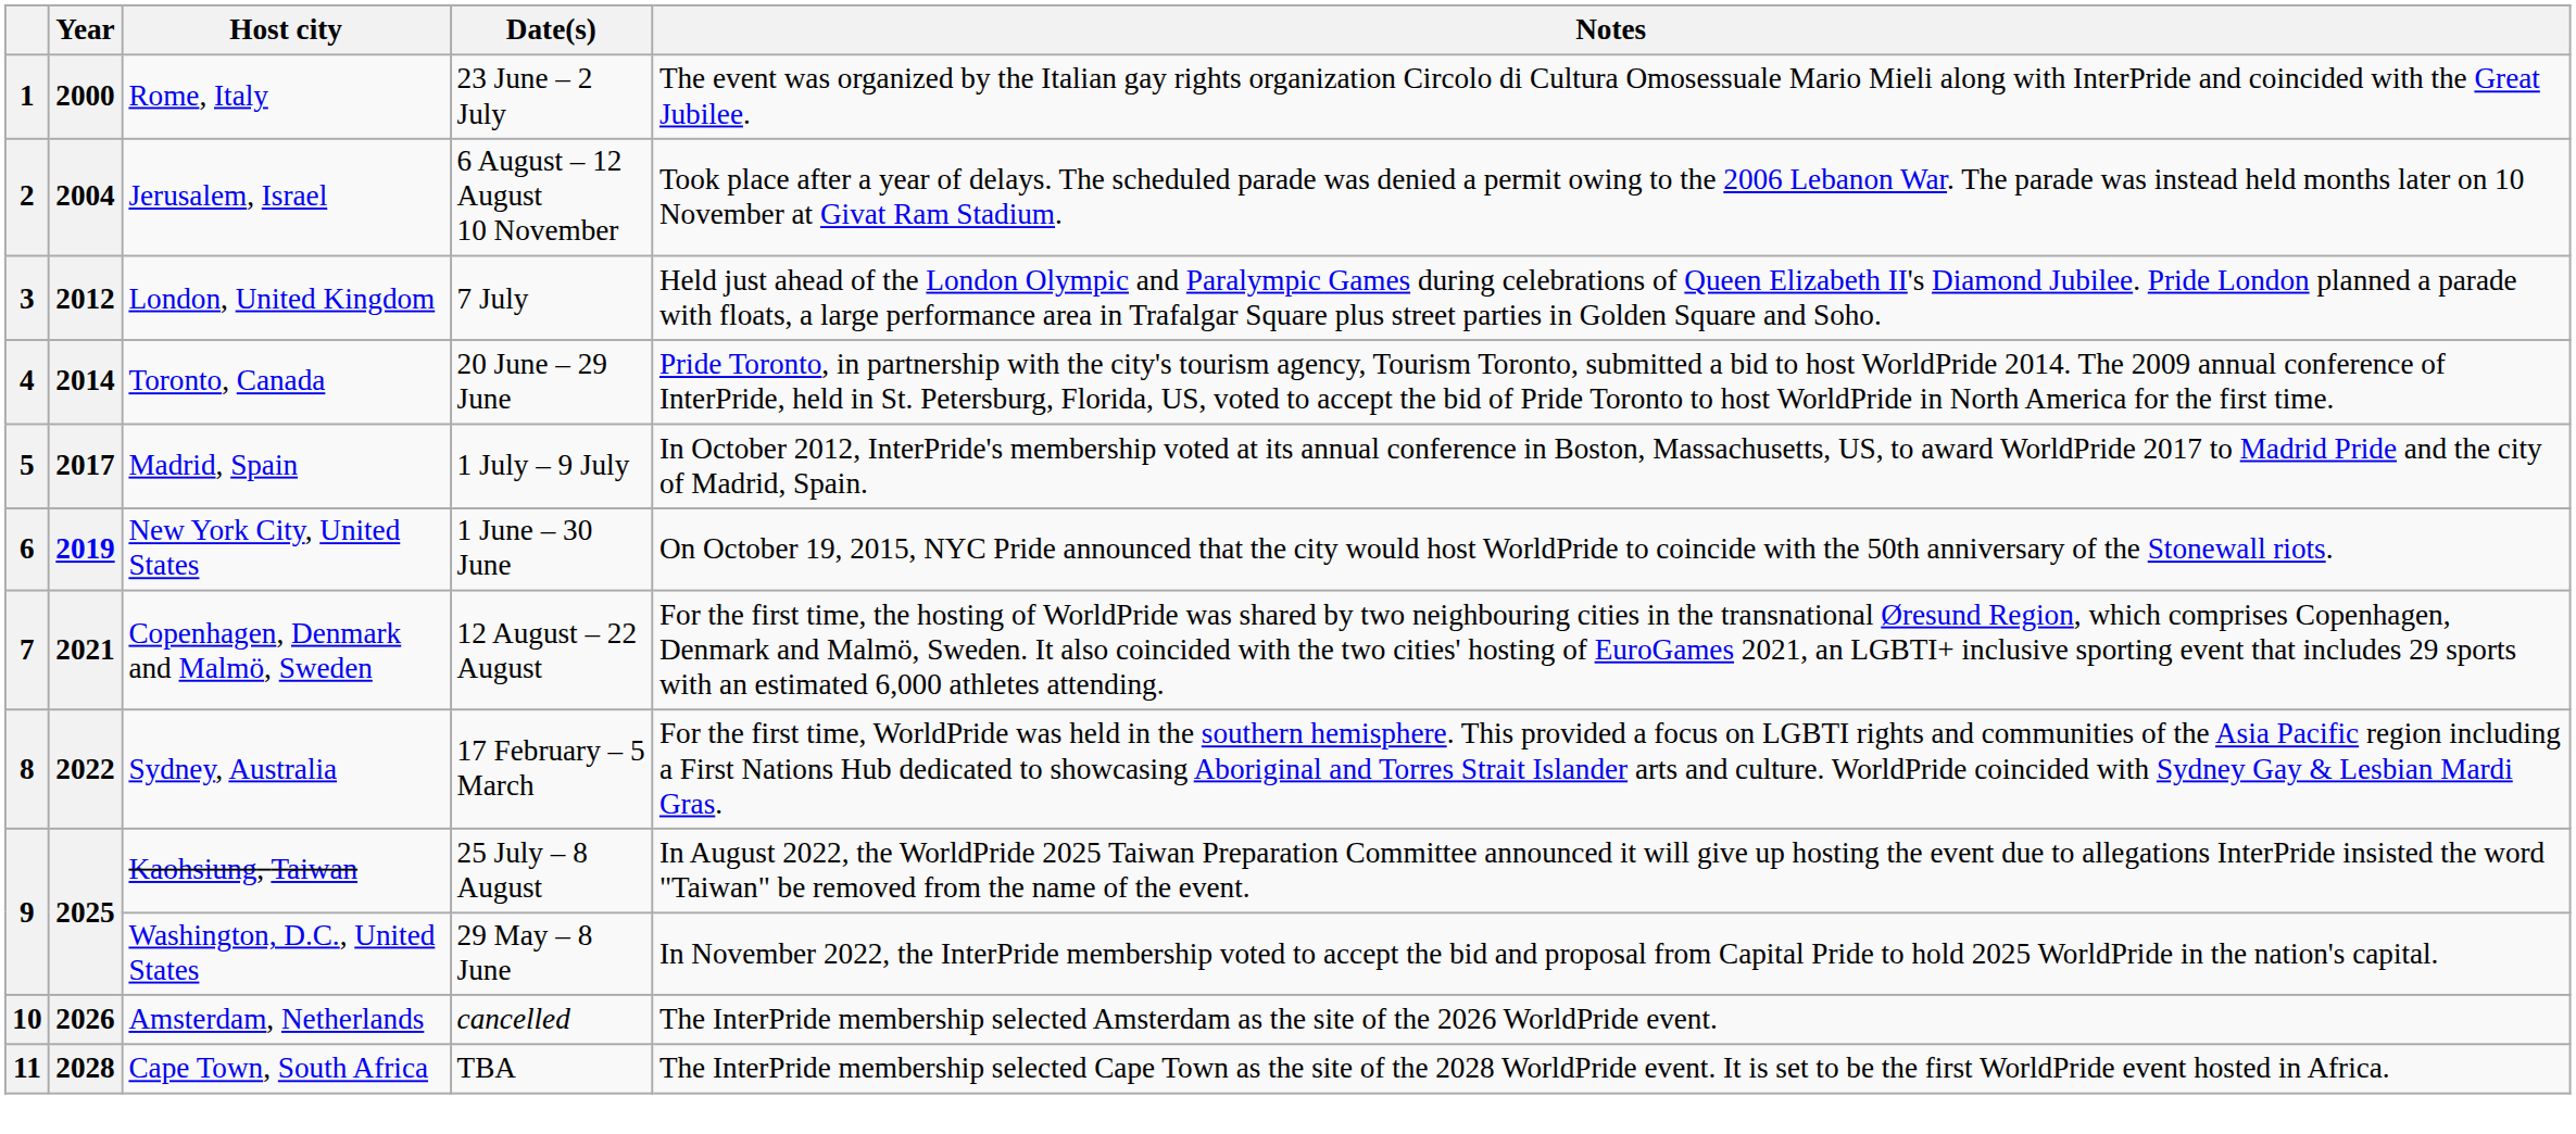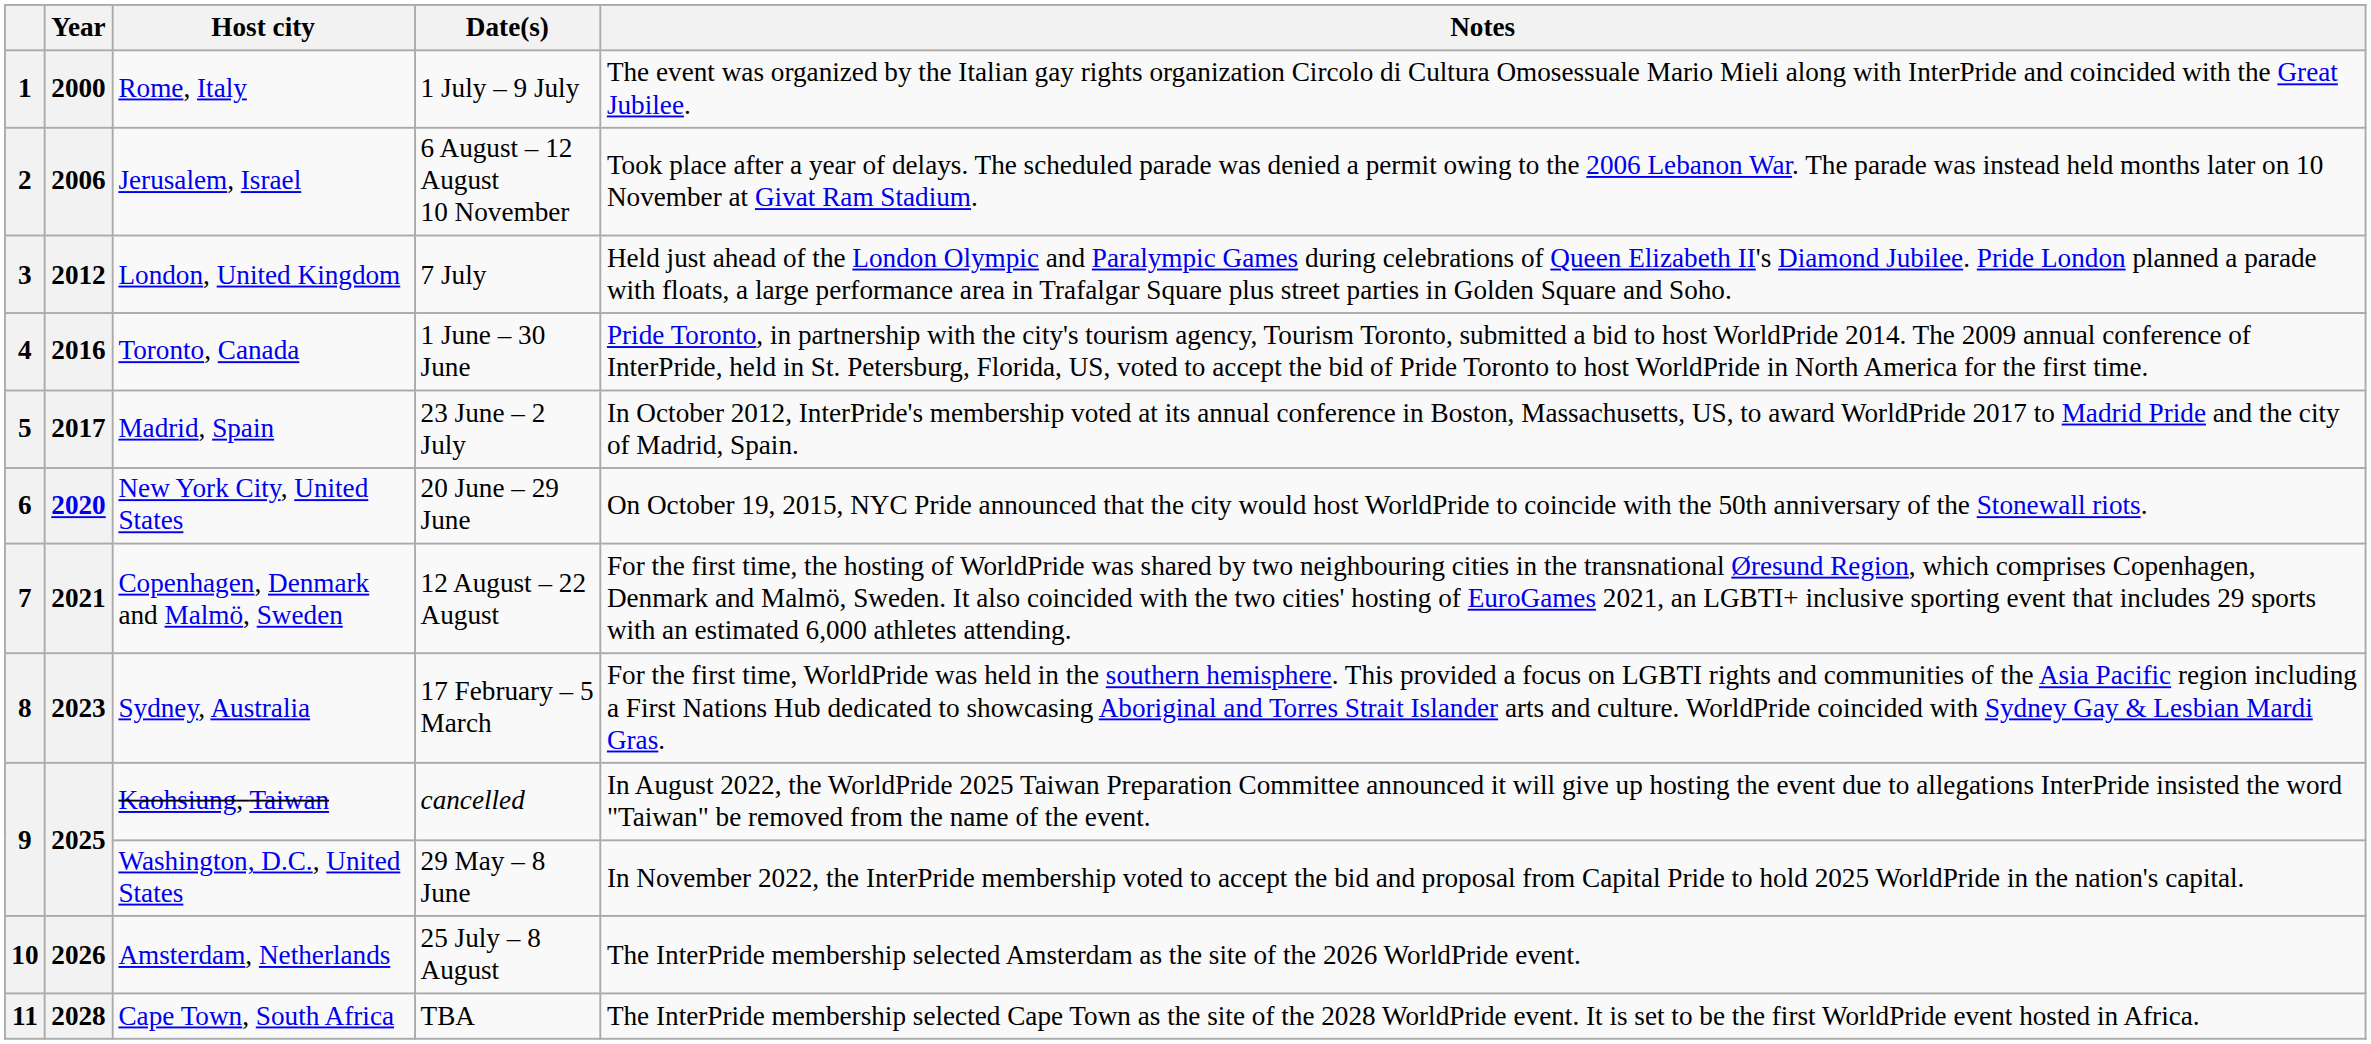1 | Date(s): 23 June – 2 July -> 1 July – 9 July
2 | Year: 2004 -> 2006
4 | Year: 2014 -> 2016
4 | Date(s): 20 June – 29 June -> 1 June – 30 June
5 | Date(s): 1 July – 9 July -> 23 June – 2 July
6 | Year: 2019 -> 2020
6 | Date(s): 1 June – 30 June -> 20 June – 29 June
8 | Year: 2022 -> 2023
9 / Kaohsiung, Taiwan | Date(s): 25 July – 8 August -> cancelled
10 | Date(s): cancelled -> 25 July – 8 August
